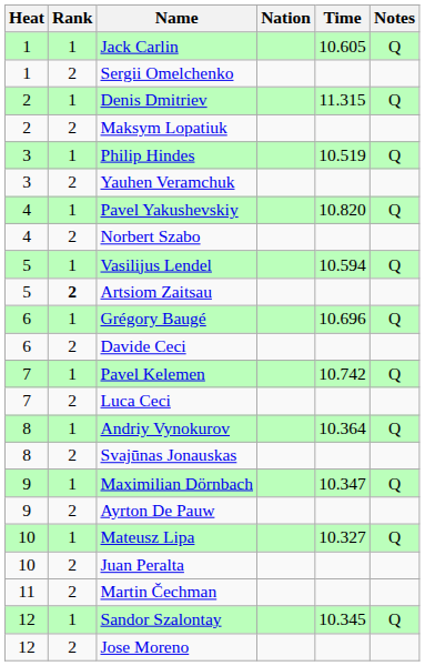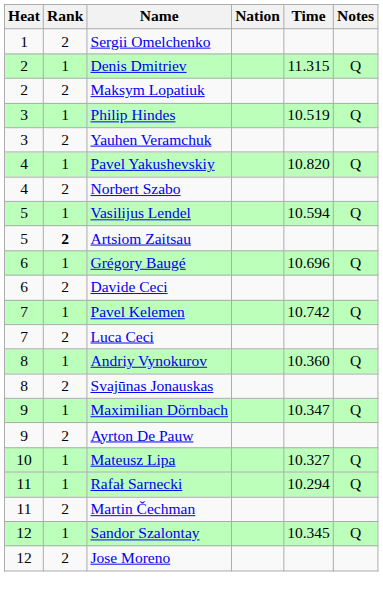- row: 1 | 1 | Jack Carlin | 10.605 | Q
Andriy Vynokurov | Time: 10.364 -> 10.360
- row: 10 | 2 | Juan Peralta
+ row: 11 | 1 | Rafał Sarnecki | 10.294 | Q
